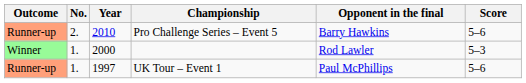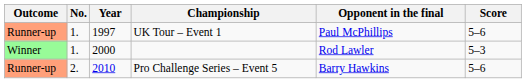rows swapped: UK Tour – Event 1 <-> Pro Challenge Series – Event 5
